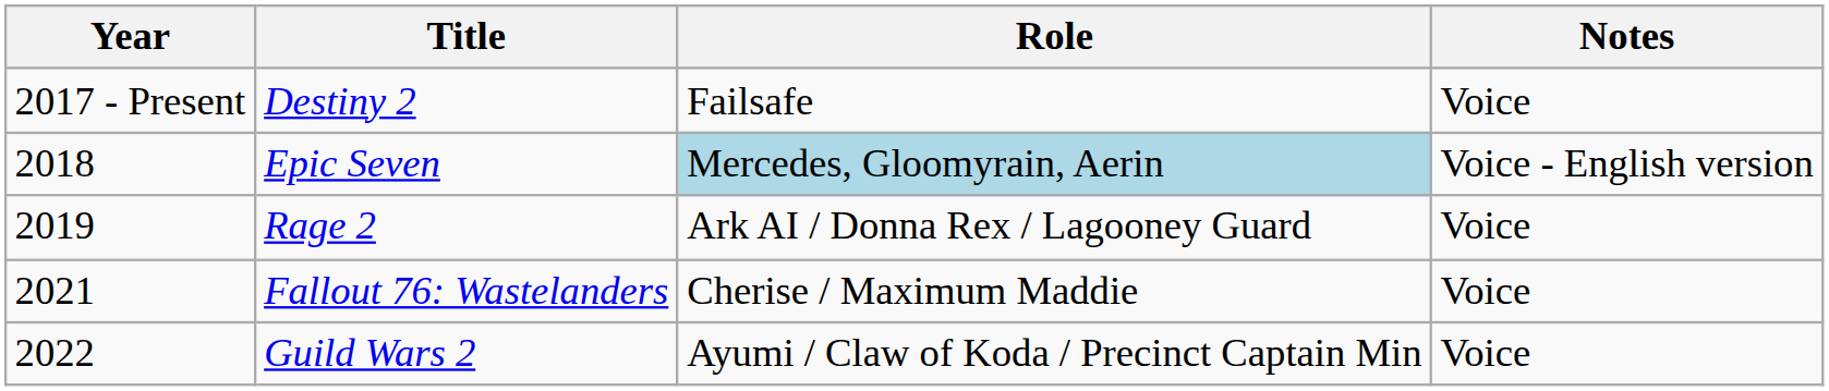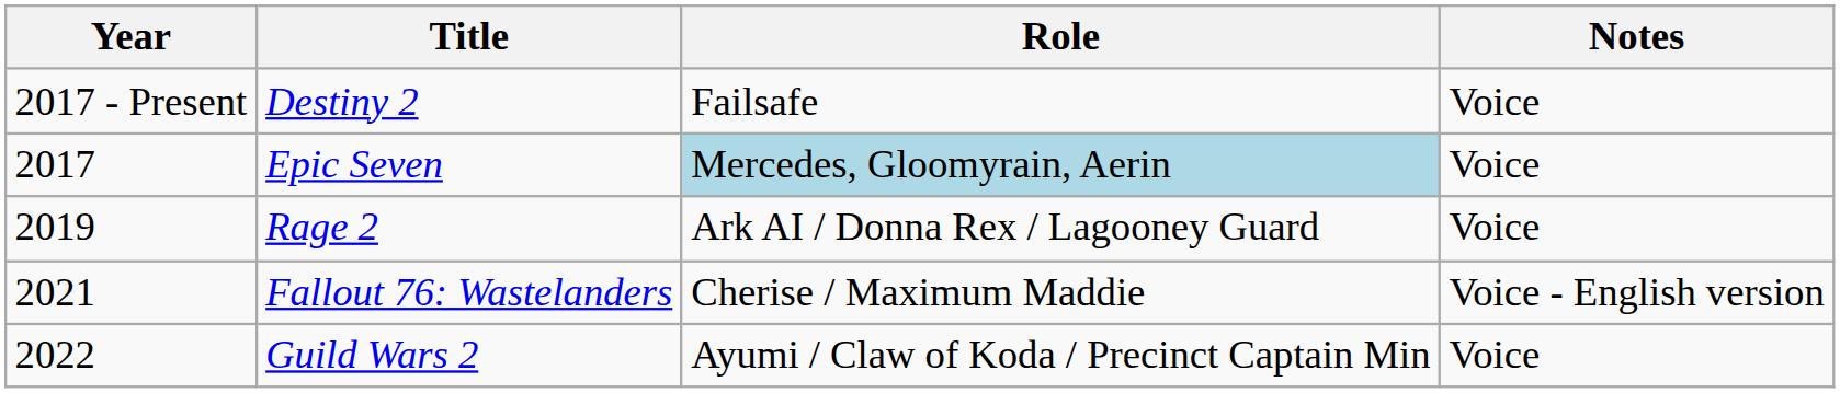Epic Seven | Year: 2018 -> 2017
Epic Seven | Notes: Voice - English version -> Voice
Fallout 76: Wastelanders | Notes: Voice -> Voice - English version
